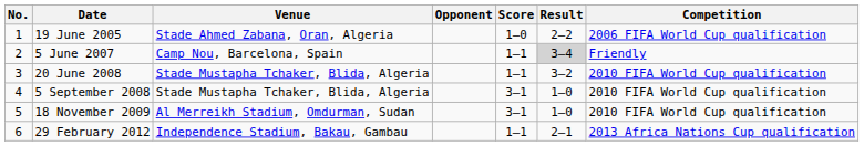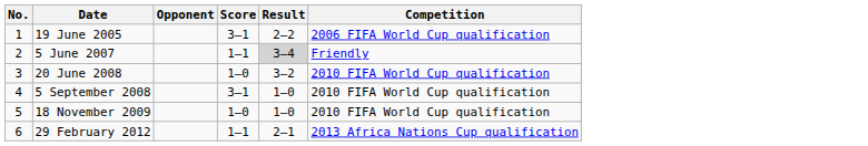- column: Venue | Stade Ahmed Zabana, Oran, Algeria | Camp Nou, Barcelona, Spain | Stade Mustapha Tchaker, Blida, Algeria | Stade Mustapha Tchaker, Blida, Algeria | Al Merreikh Stadium, Omdurman, Sudan | Independence Stadium, Bakau, Gambau
19 June 2005 | Score: 1–0 -> 3–1
20 June 2008 | Score: 1–1 -> 1–0
18 November 2009 | Score: 3–1 -> 1–0
